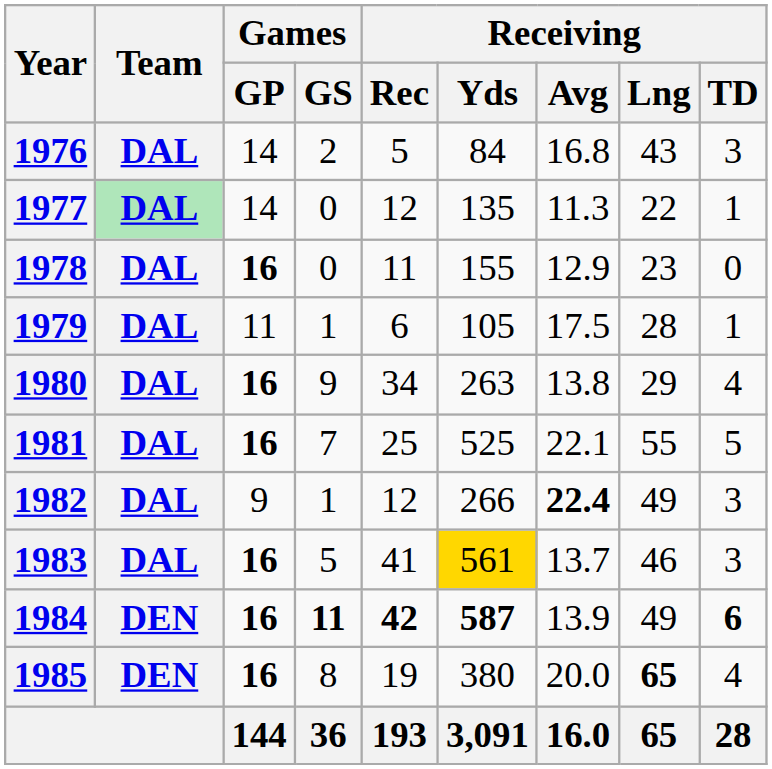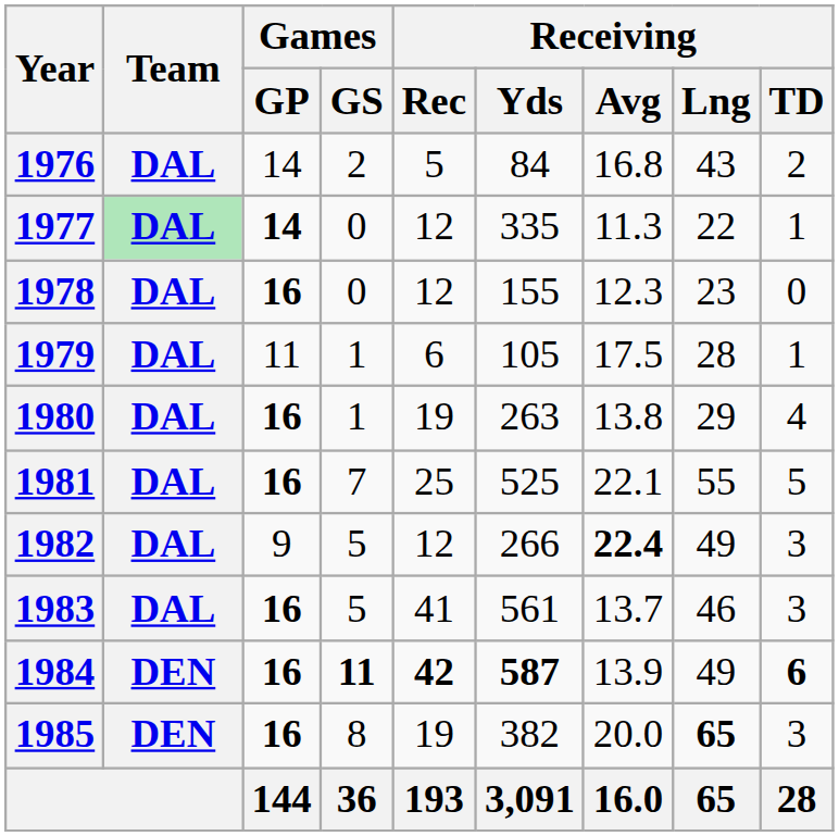1976 | Receiving / TD: 3 -> 2
1977 | Games / GP: normal -> bold
1977 | Receiving / Yds: 135 -> 335
1978 | Receiving / Rec: 11 -> 12
1978 | Receiving / Avg: 12.9 -> 12.3
1980 | Games / GS: 9 -> 1
1980 | Receiving / Rec: 34 -> 19
1982 | Games / GS: 1 -> 5
1983 | Receiving / Yds: gold background -> no background
1985 | Receiving / Yds: 380 -> 382
1985 | Receiving / TD: 4 -> 3
